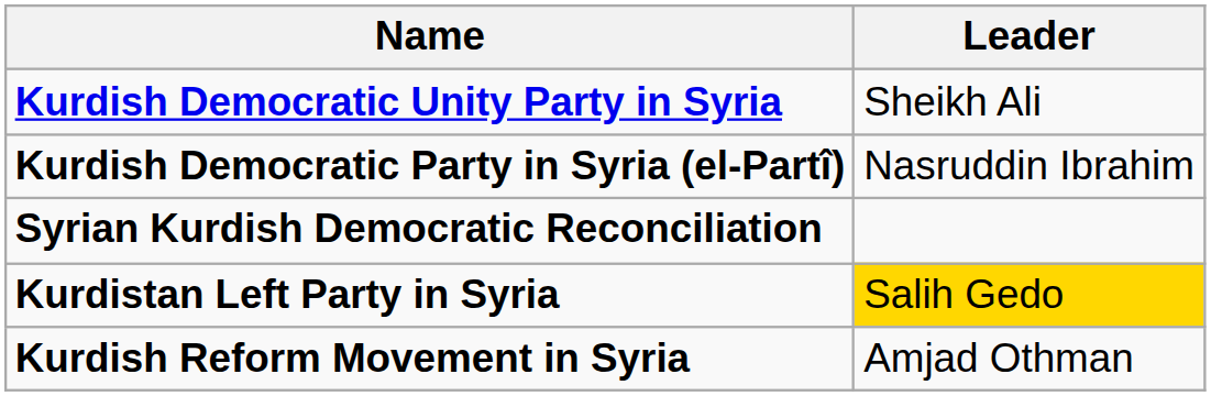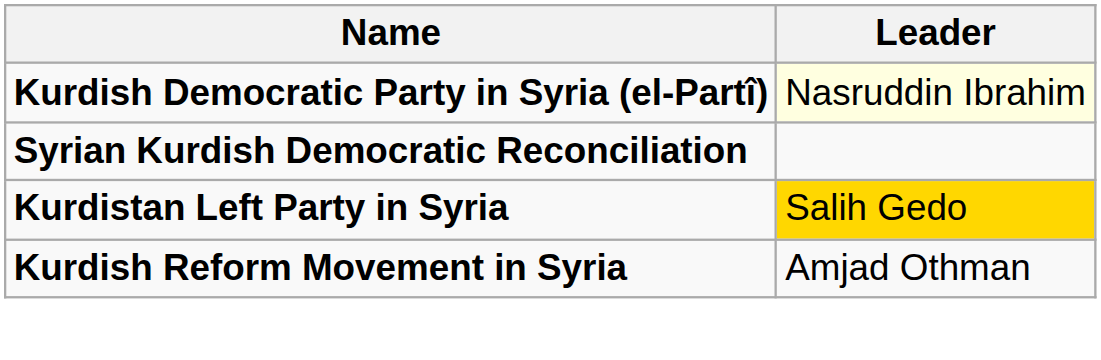- row: Kurdish Democratic Unity Party in Syria | Sheikh Ali
Kurdish Democratic Party in Syria (el-Partî) | Leader: no background -> lightyellow background
